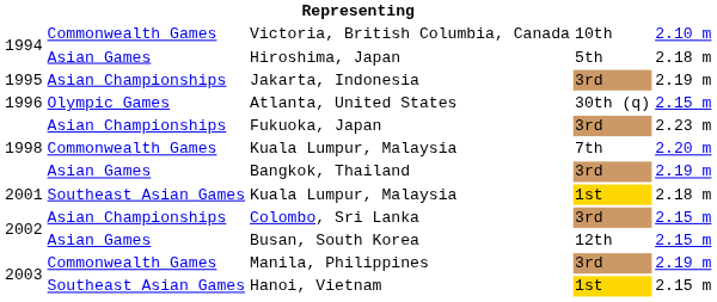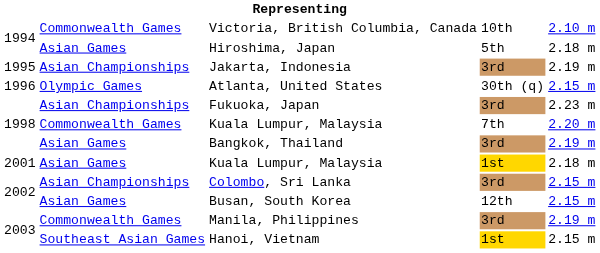2001 / Kuala Lumpur, Malaysia | column 2: Southeast Asian Games -> Asian Games
